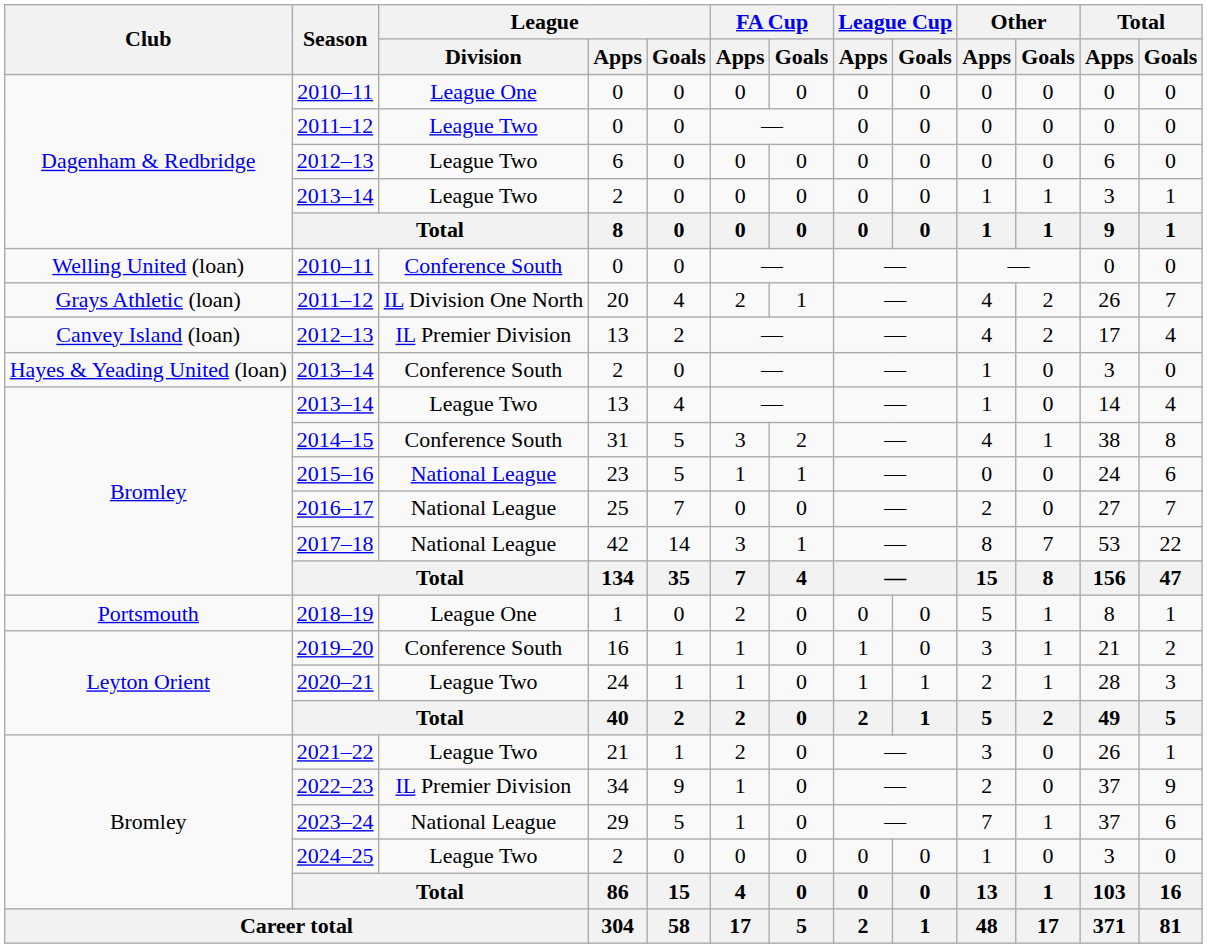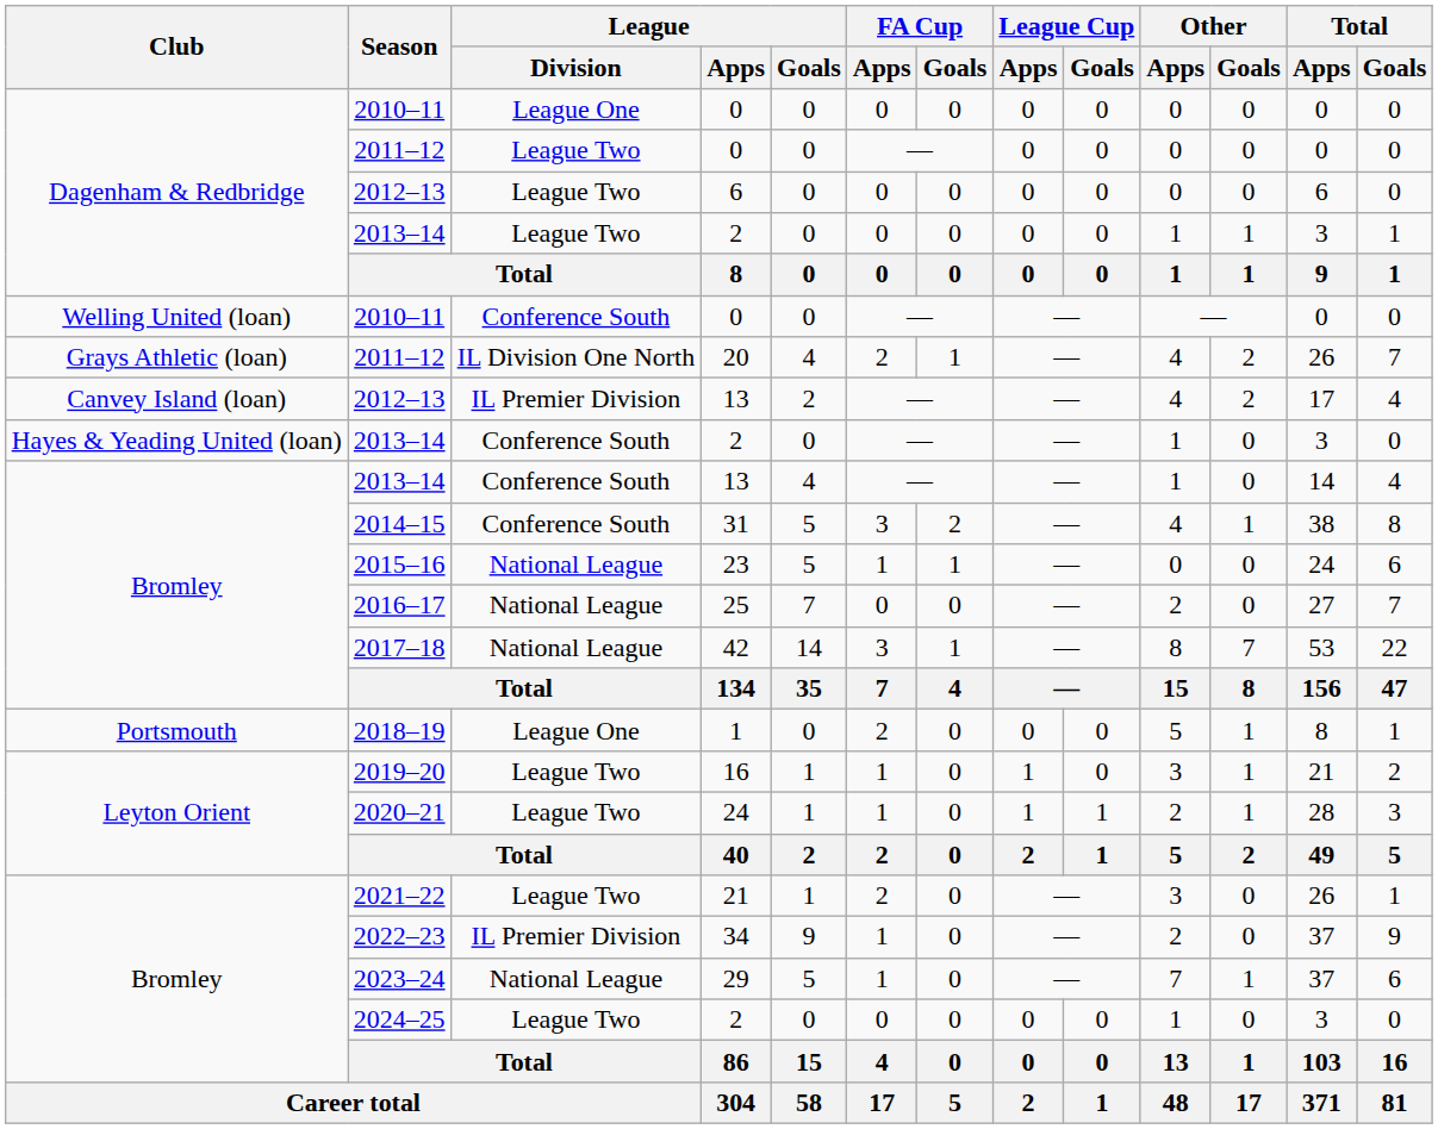Bromley / 2013–14 | League / Division: League Two -> Conference South
2019–20 | League / Division: Conference South -> League Two
